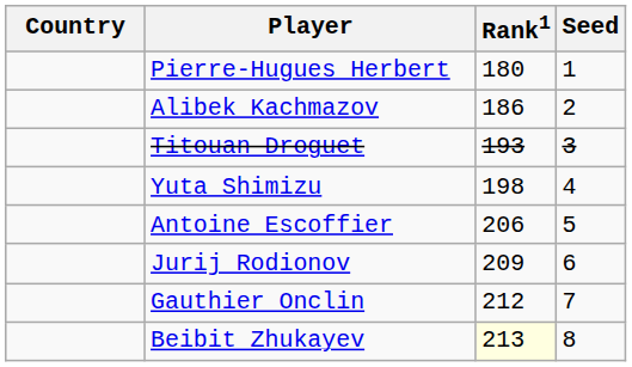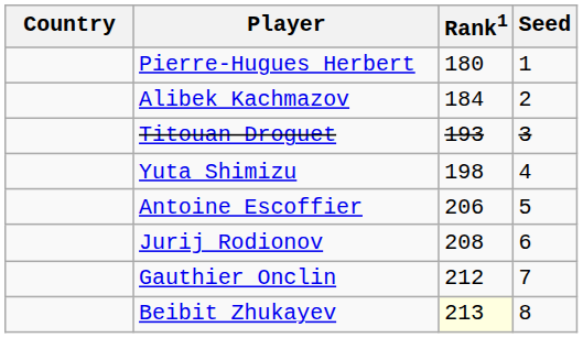Alibek Kachmazov | Rank1: 186 -> 184
Jurij Rodionov | Rank1: 209 -> 208
